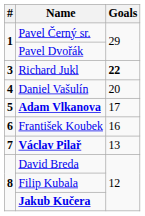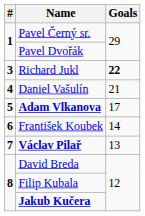Daniel Vašulín | Goals: 20 -> 21
František Koubek | Goals: 16 -> 14
